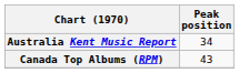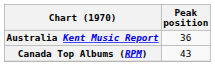Australia Kent Music Report | Peak position: 34 -> 36
